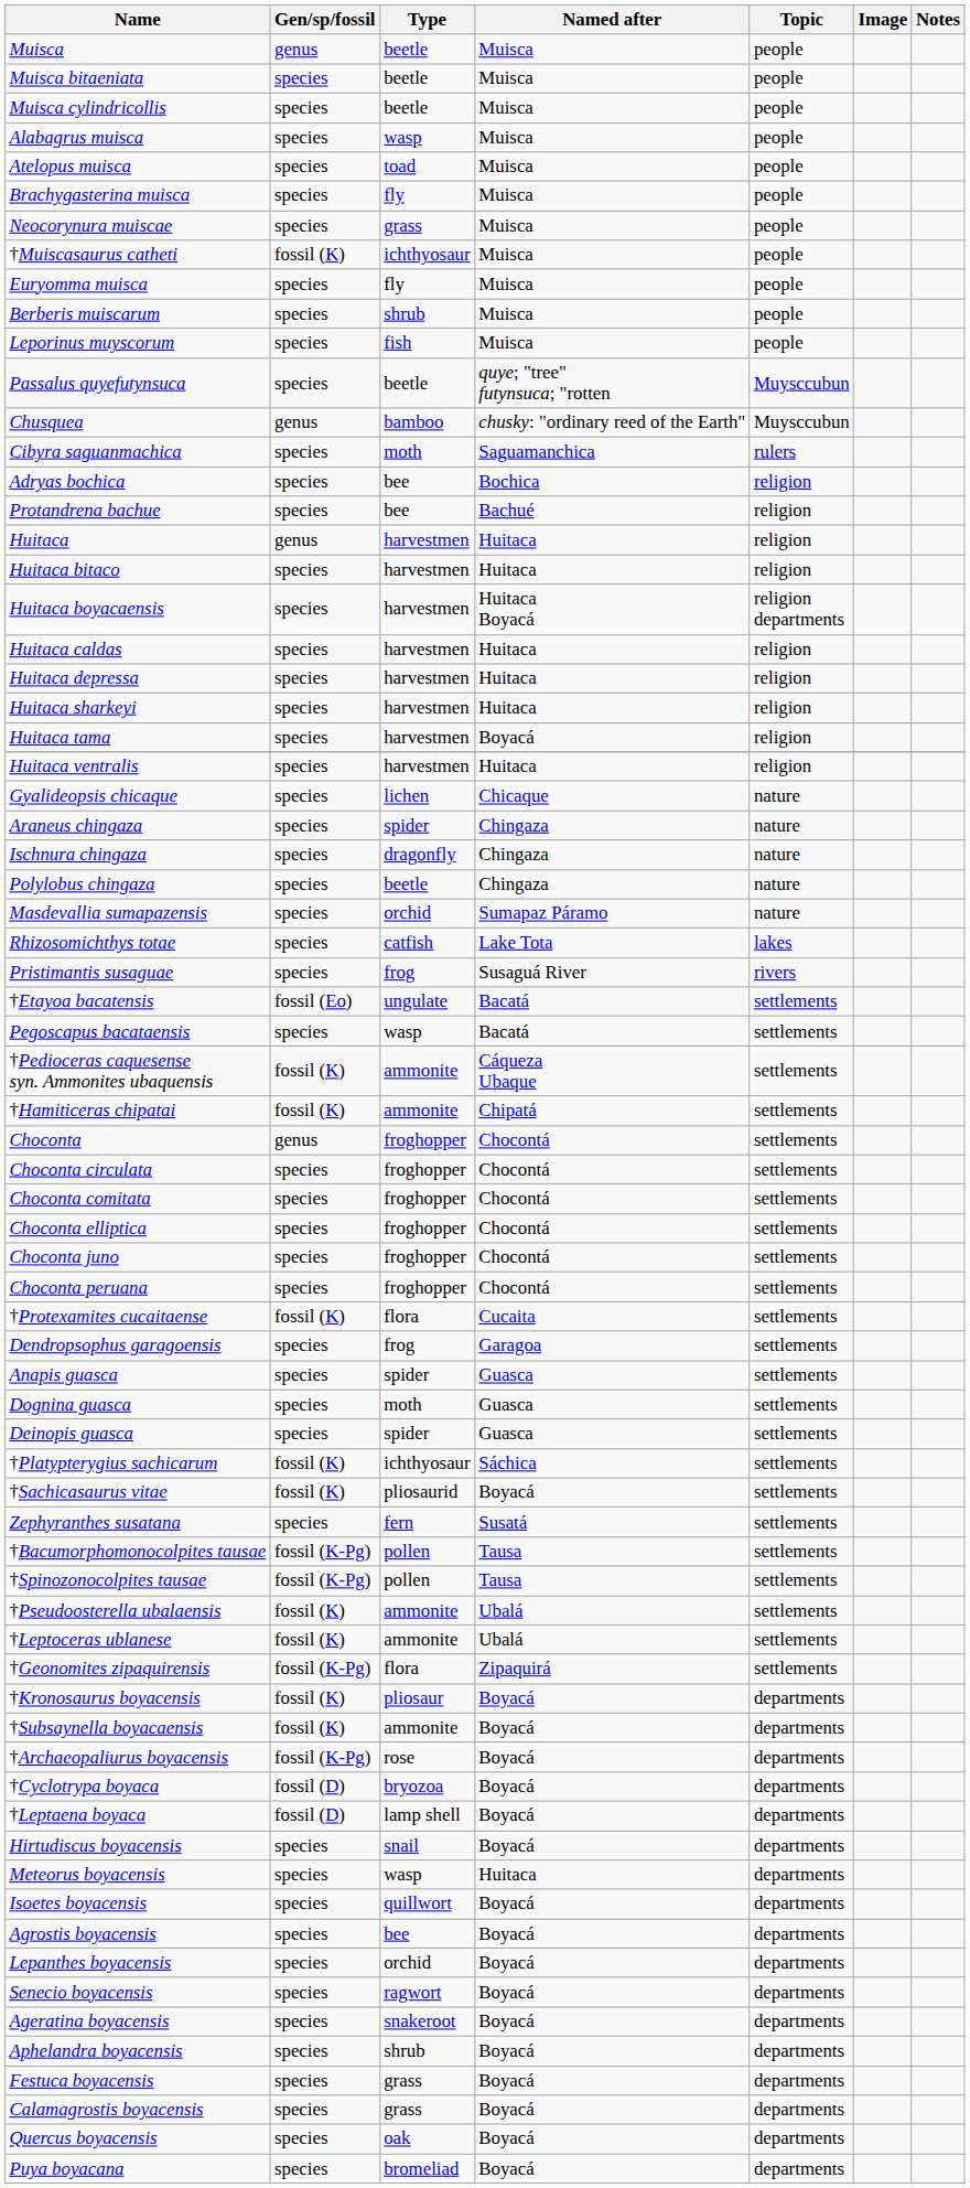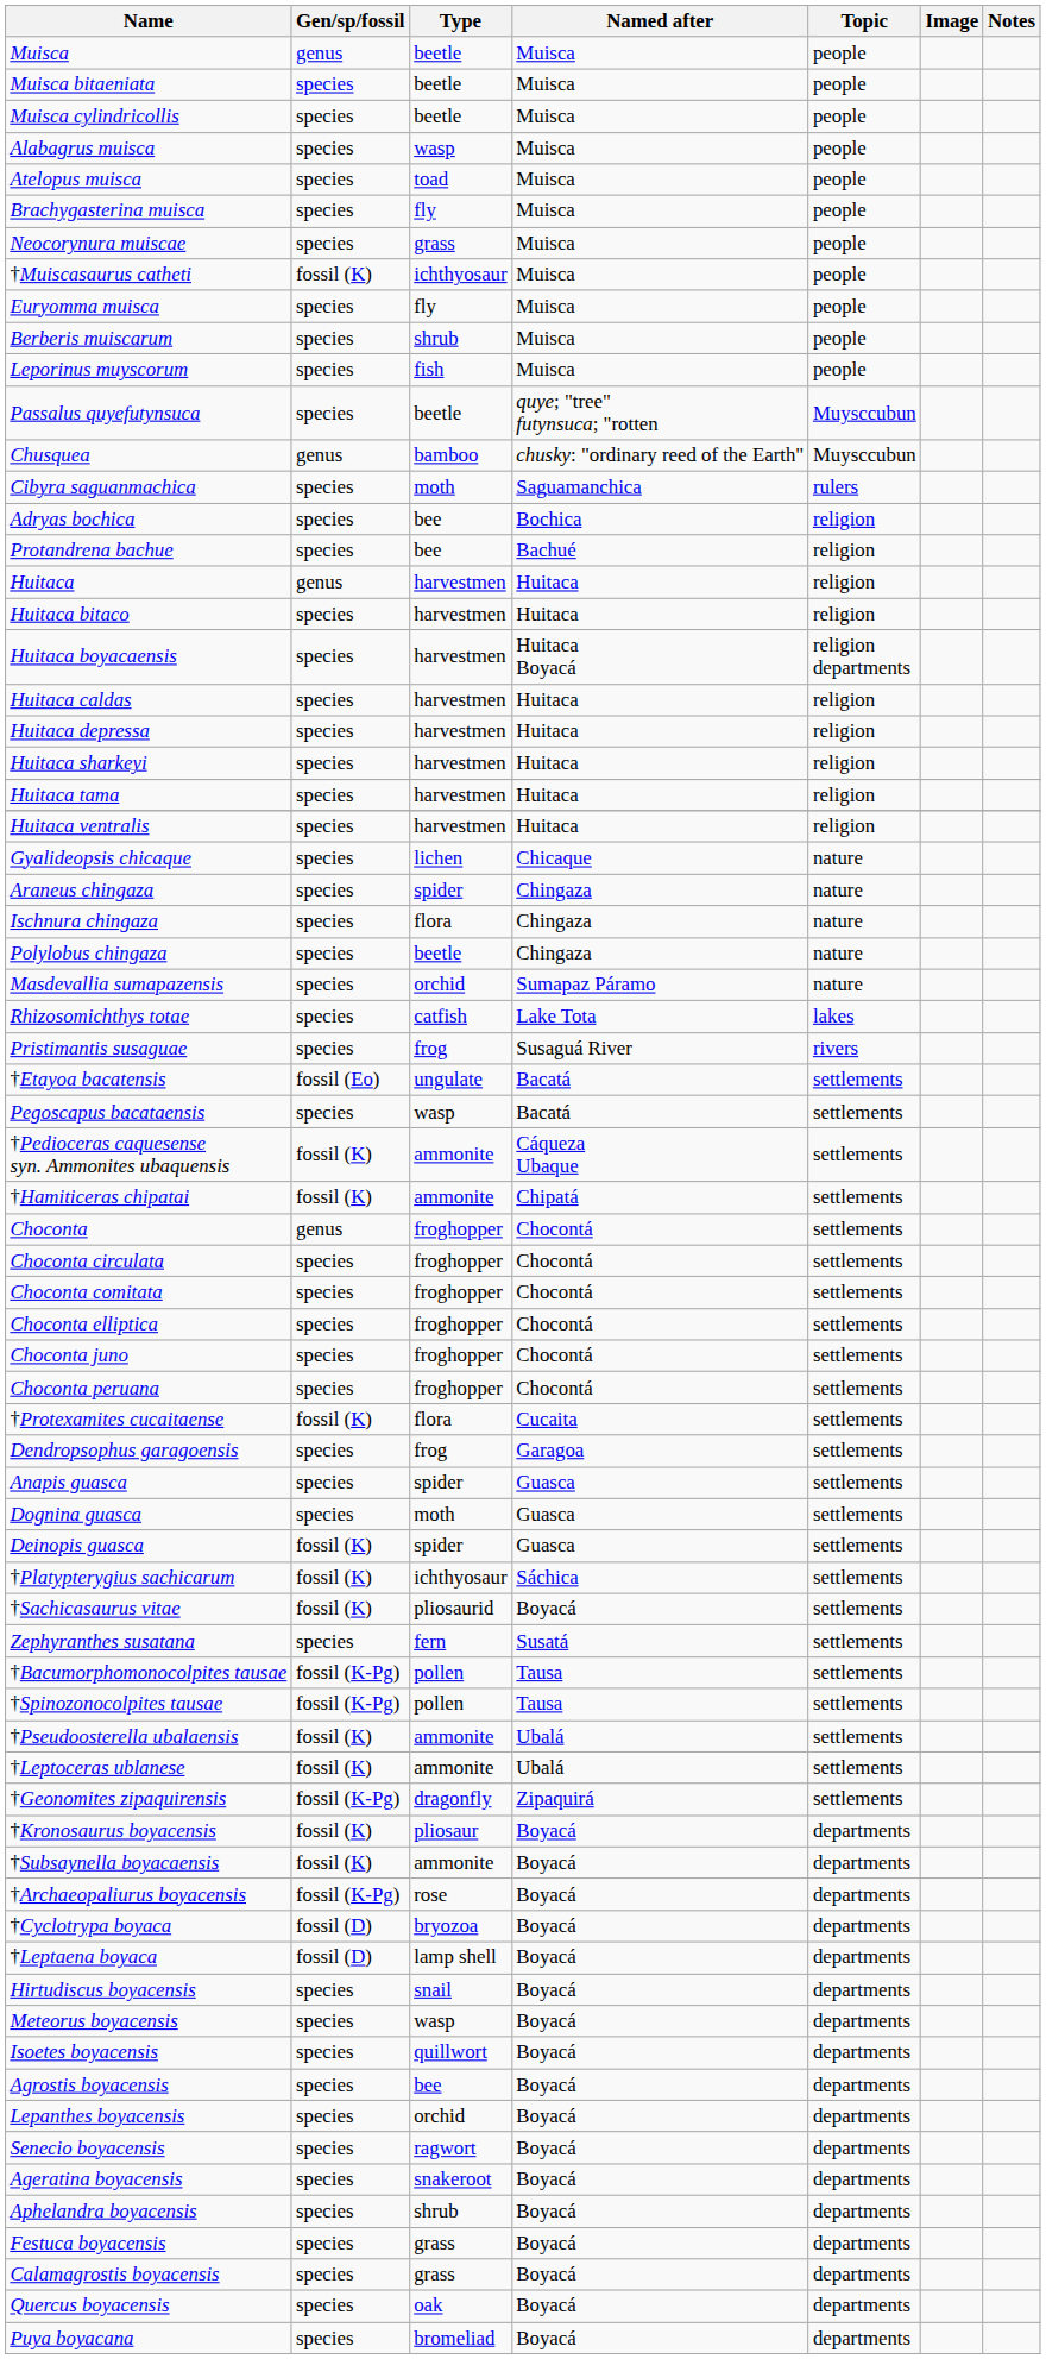Huitaca tama | Named after: Boyacá -> Huitaca
Ischnura chingaza | Type: dragonfly -> flora
Deinopis guasca | Gen/sp/fossil: species -> fossil (K)
†Geonomites zipaquirensis | Type: flora -> dragonfly
Meteorus boyacensis | Named after: Huitaca -> Boyacá
